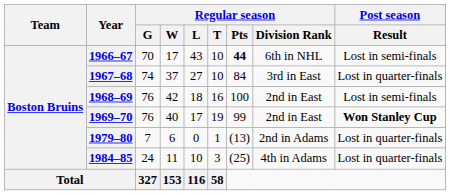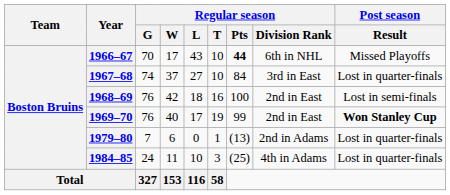1966–67 | Post season / Result: Lost in semi-finals -> Missed Playoffs
